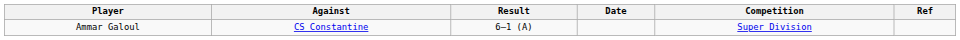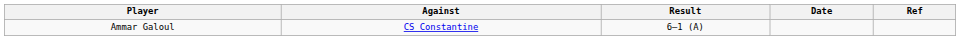- column: Competition | Super Division
